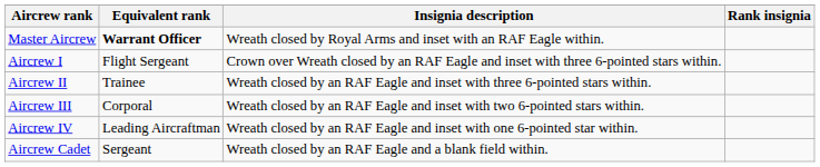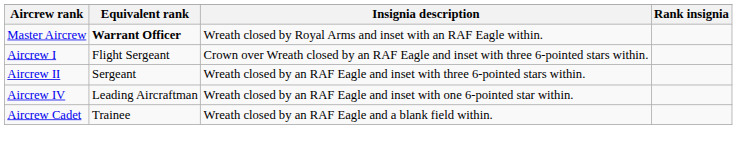Aircrew II | Equivalent rank: Trainee -> Sergeant
- row: Aircrew III | Corporal | Wreath closed by an RAF Eagle and inset with two 6-pointed stars within.
Aircrew Cadet | Equivalent rank: Sergeant -> Trainee
